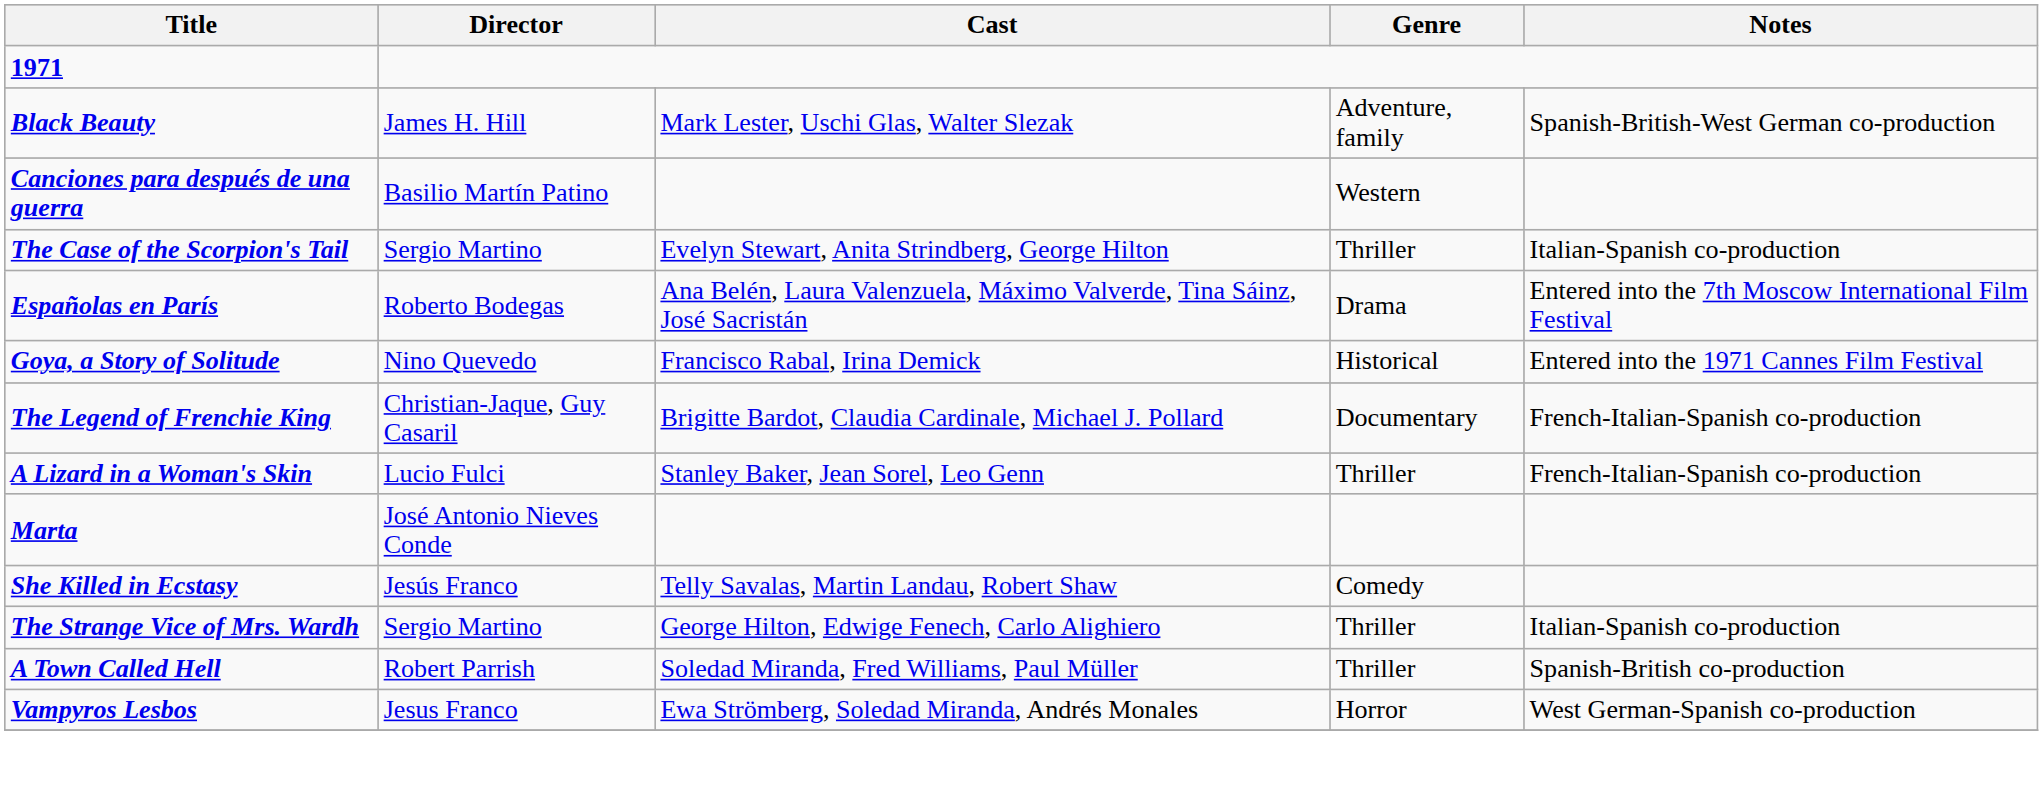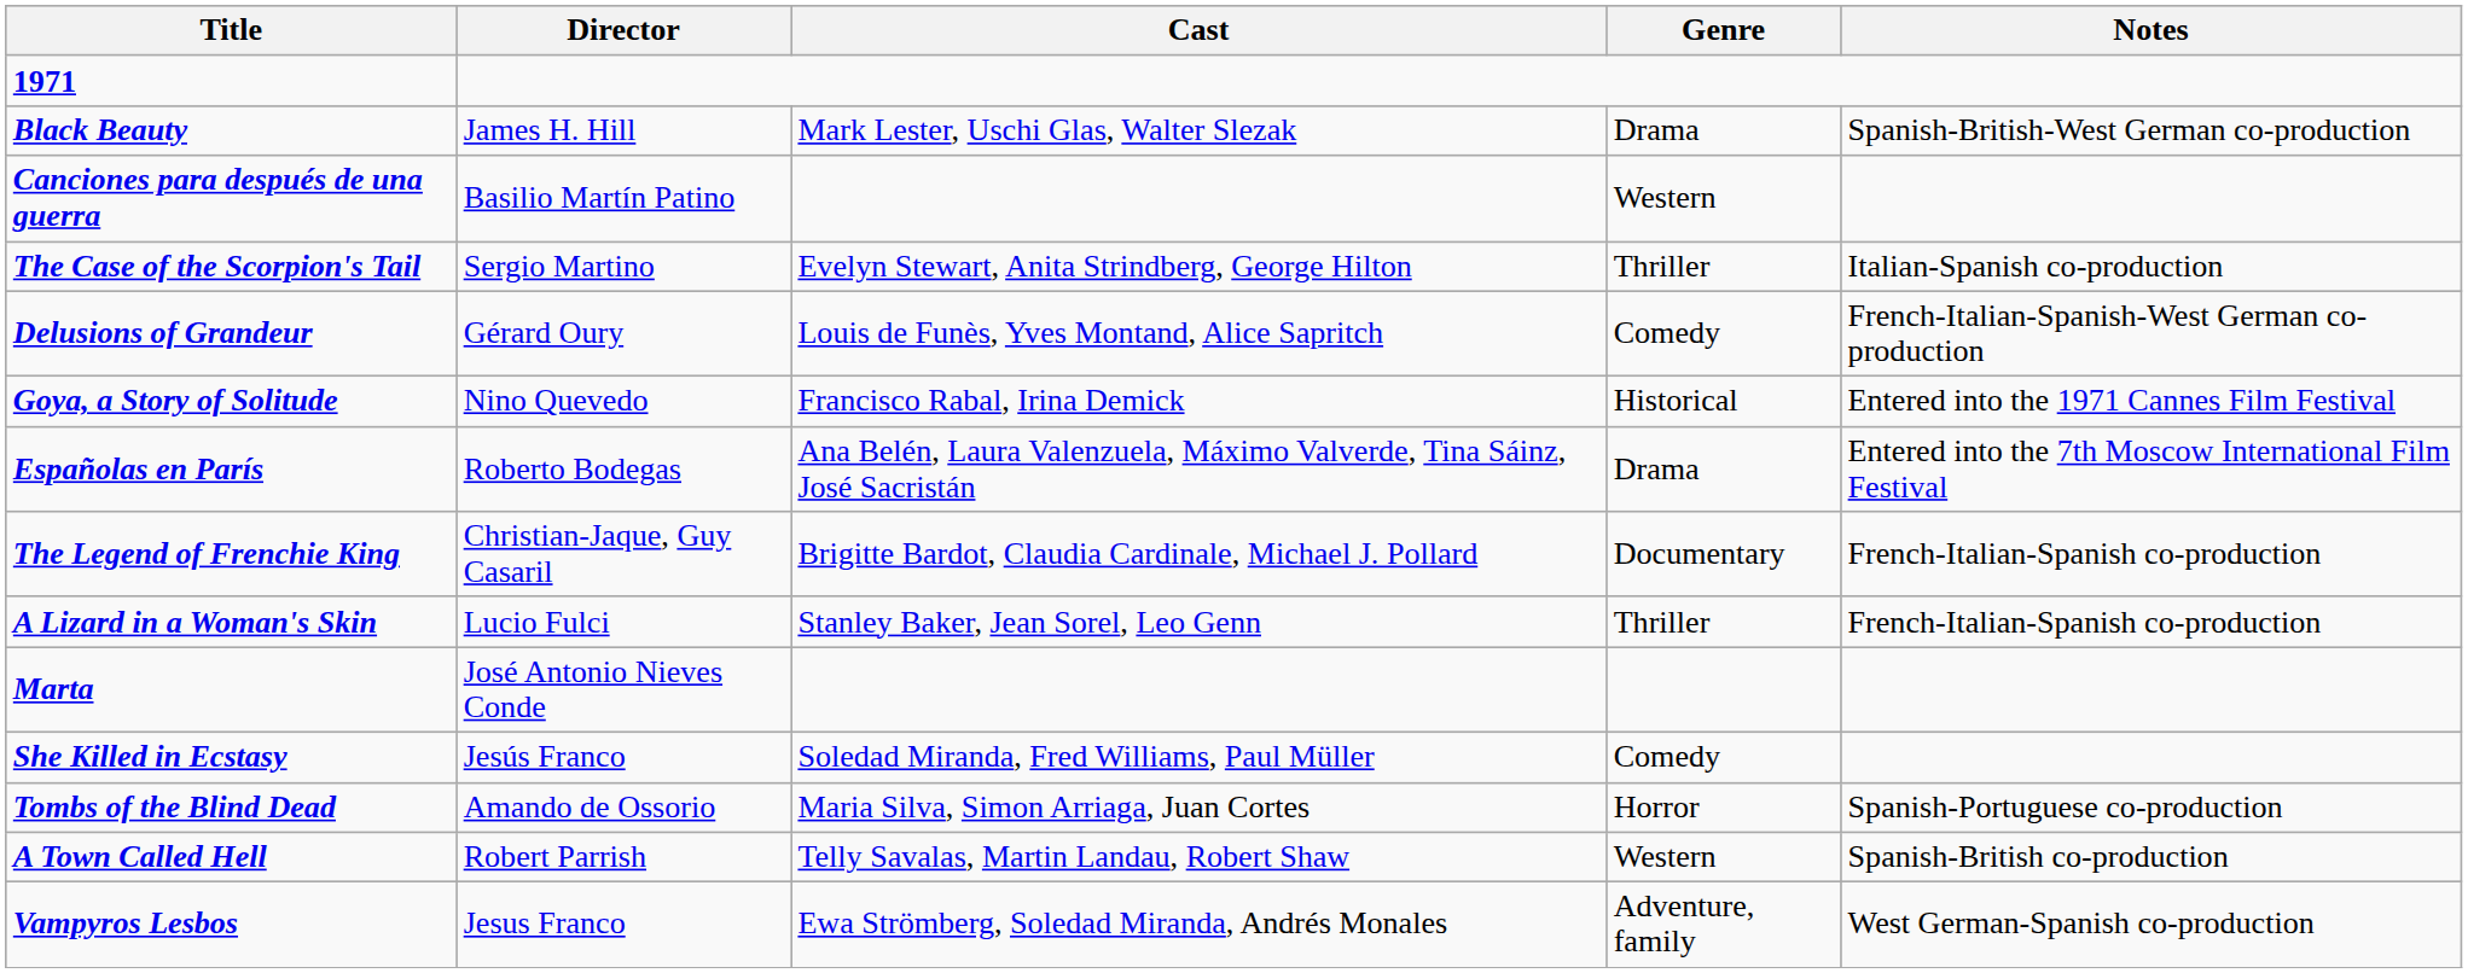Black Beauty | Genre: Adventure, family -> Drama
+ row: Delusions of Grandeur | Gérard Oury | Louis de Funès, Yves Montand, Alice Sapritch | Comedy | French-Italian-Spanish-West German co-production
rows swapped: Españolas en París <-> Goya, a Story of Solitude
She Killed in Ecstasy | Cast: Telly Savalas, Martin Landau, Robert Shaw -> Soledad Miranda, Fred Williams, Paul Müller
- row: The Strange Vice of Mrs. Wardh | Sergio Martino | George Hilton, Edwige Fenech, Carlo Alighiero | Thriller | Italian-Spanish co-production
+ row: Tombs of the Blind Dead | Amando de Ossorio | Maria Silva, Simon Arriaga, Juan Cortes | Horror | Spanish-Portuguese co-production
A Town Called Hell | Cast: Soledad Miranda, Fred Williams, Paul Müller -> Telly Savalas, Martin Landau, Robert Shaw
A Town Called Hell | Genre: Thriller -> Western
Vampyros Lesbos | Genre: Horror -> Adventure, family
